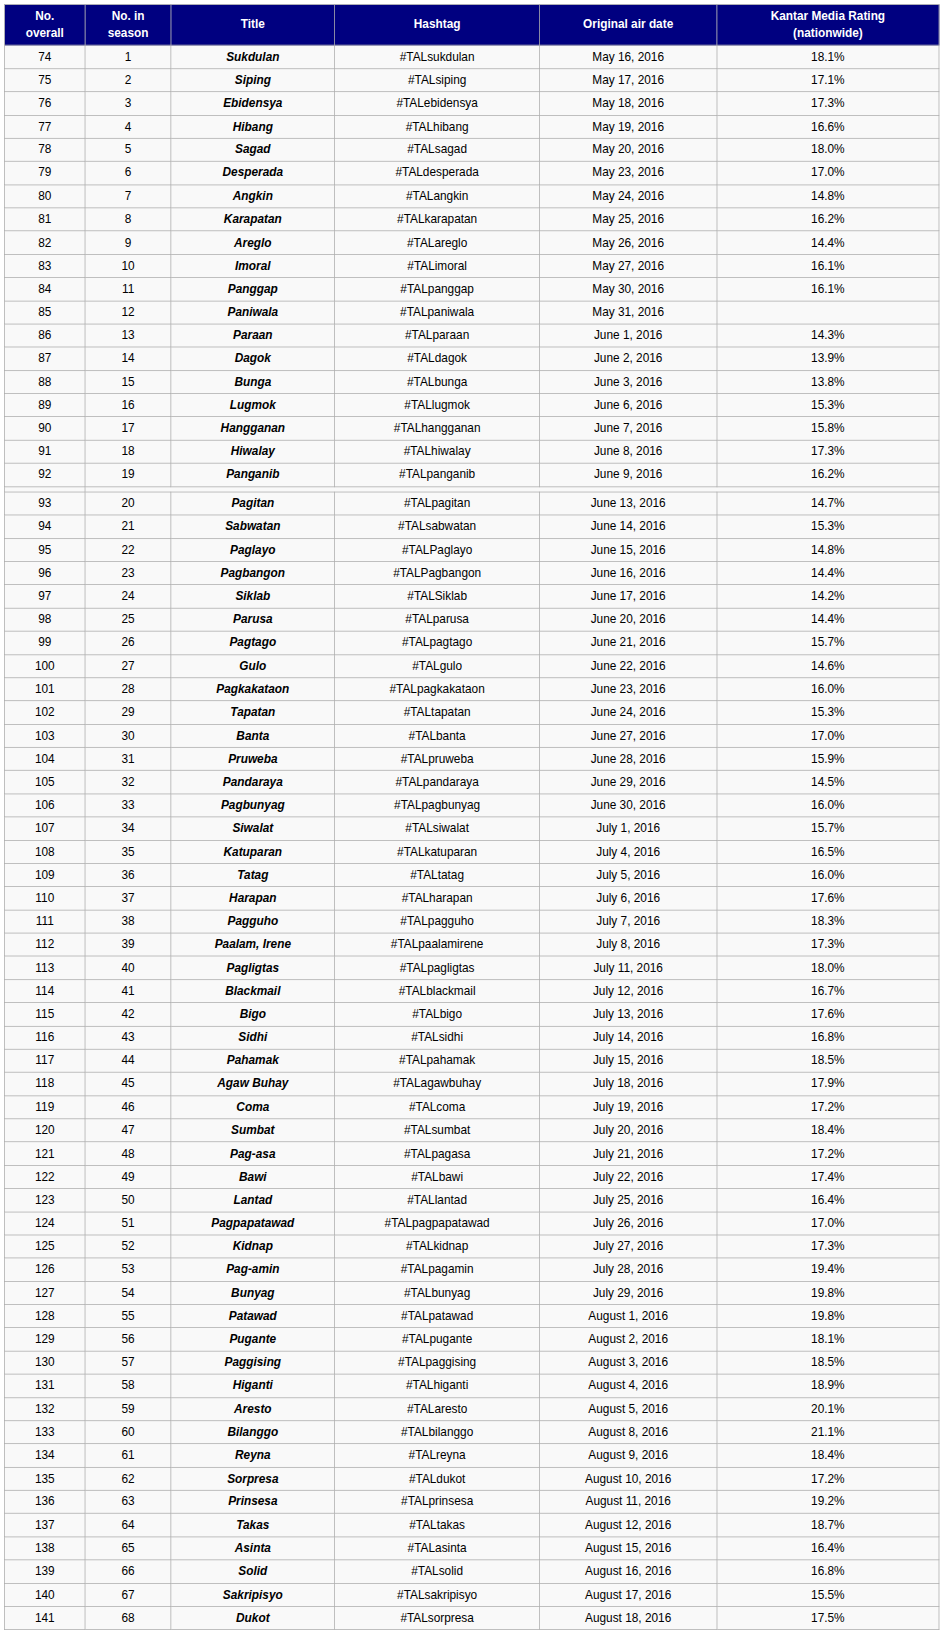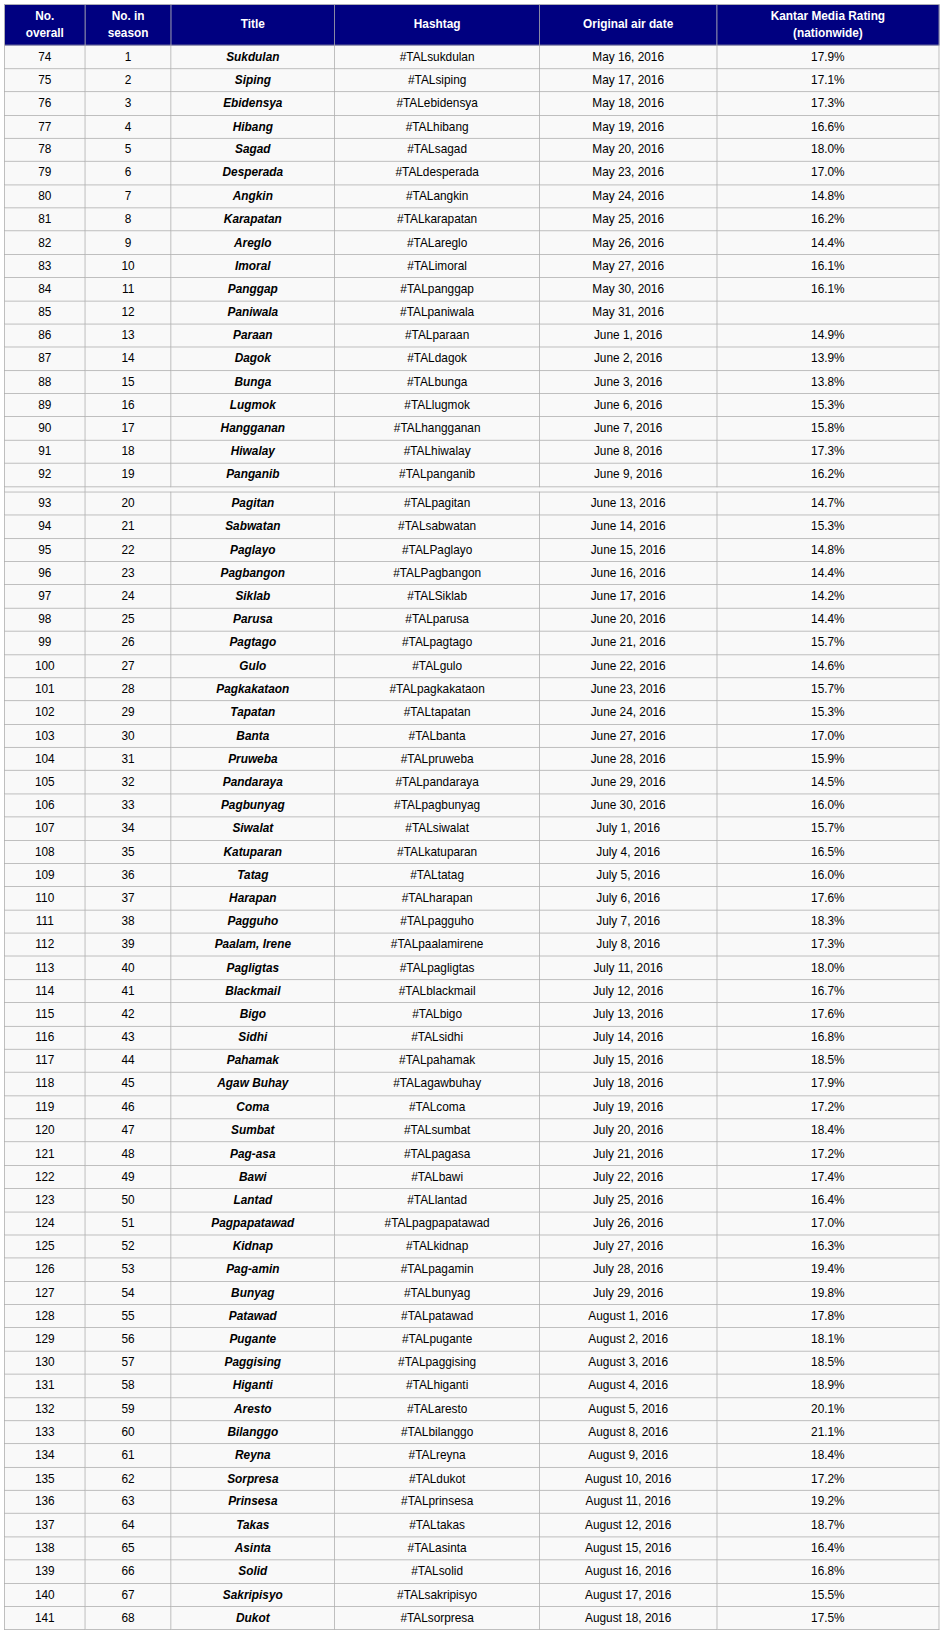Sukdulan | Kantar Media Rating (nationwide): 18.1% -> 17.9%
Paraan | Kantar Media Rating (nationwide): 14.3% -> 14.9%
Pagkakataon | Kantar Media Rating (nationwide): 16.0% -> 15.7%
Kidnap | Kantar Media Rating (nationwide): 17.3% -> 16.3%
Patawad | Kantar Media Rating (nationwide): 19.8% -> 17.8%
